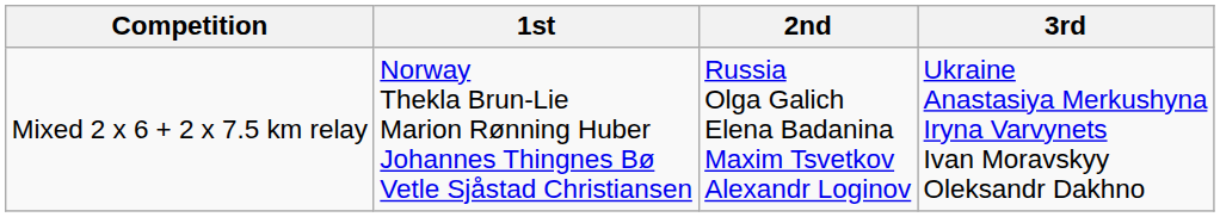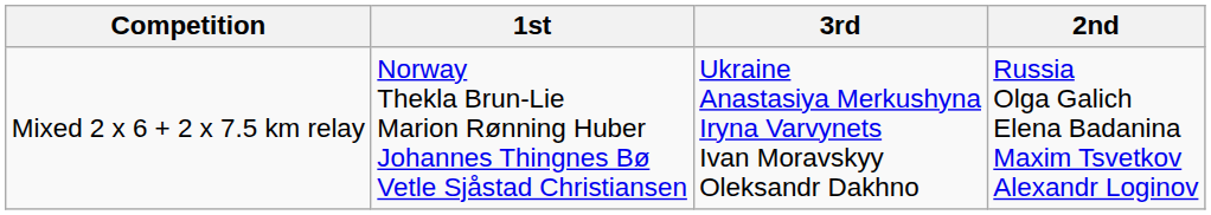columns swapped: 2nd <-> 3rd
